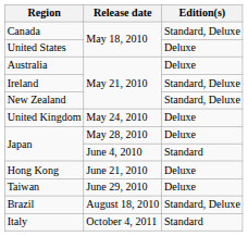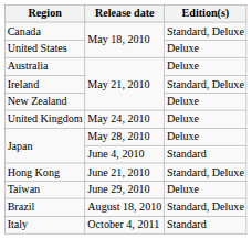New Zealand | Edition(s): Standard, Deluxe -> Deluxe
Hong Kong | Edition(s): Deluxe -> Standard, Deluxe
